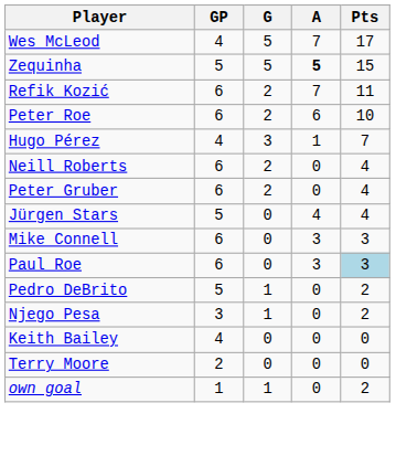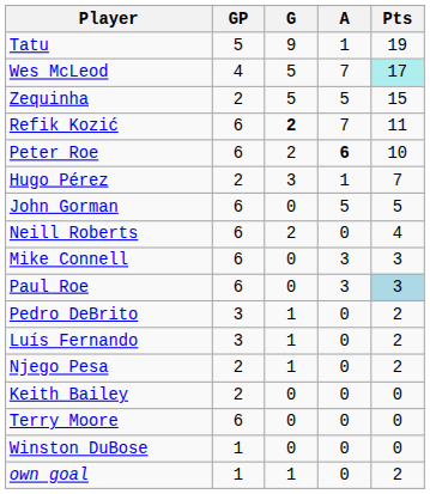+ row: Tatu | 5 | 9 | 1 | 19
Wes McLeod | Pts: no background -> paleturquoise background
Zequinha | GP: 5 -> 2
Zequinha | A: bold -> normal
Refik Kozić | G: normal -> bold
Peter Roe | A: normal -> bold
Hugo Pérez | GP: 4 -> 2
+ row: John Gorman | 6 | 0 | 5 | 5
- row: Peter Gruber | 6 | 2 | 0 | 4
- row: Jürgen Stars | 5 | 0 | 4 | 4
Pedro DeBrito | GP: 5 -> 3
+ row: Luís Fernando | 3 | 1 | 0 | 2
Njego Pesa | GP: 3 -> 2
Keith Bailey | GP: 4 -> 2
Terry Moore | GP: 2 -> 6
+ row: Winston DuBose | 1 | 0 | 0 | 0
